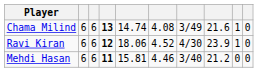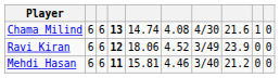Chama Milind | column 7: 3/49 -> 4/30
Ravi Kiran | column 7: 4/30 -> 3/49
Ravi Kiran | column 9: 1 -> 0
